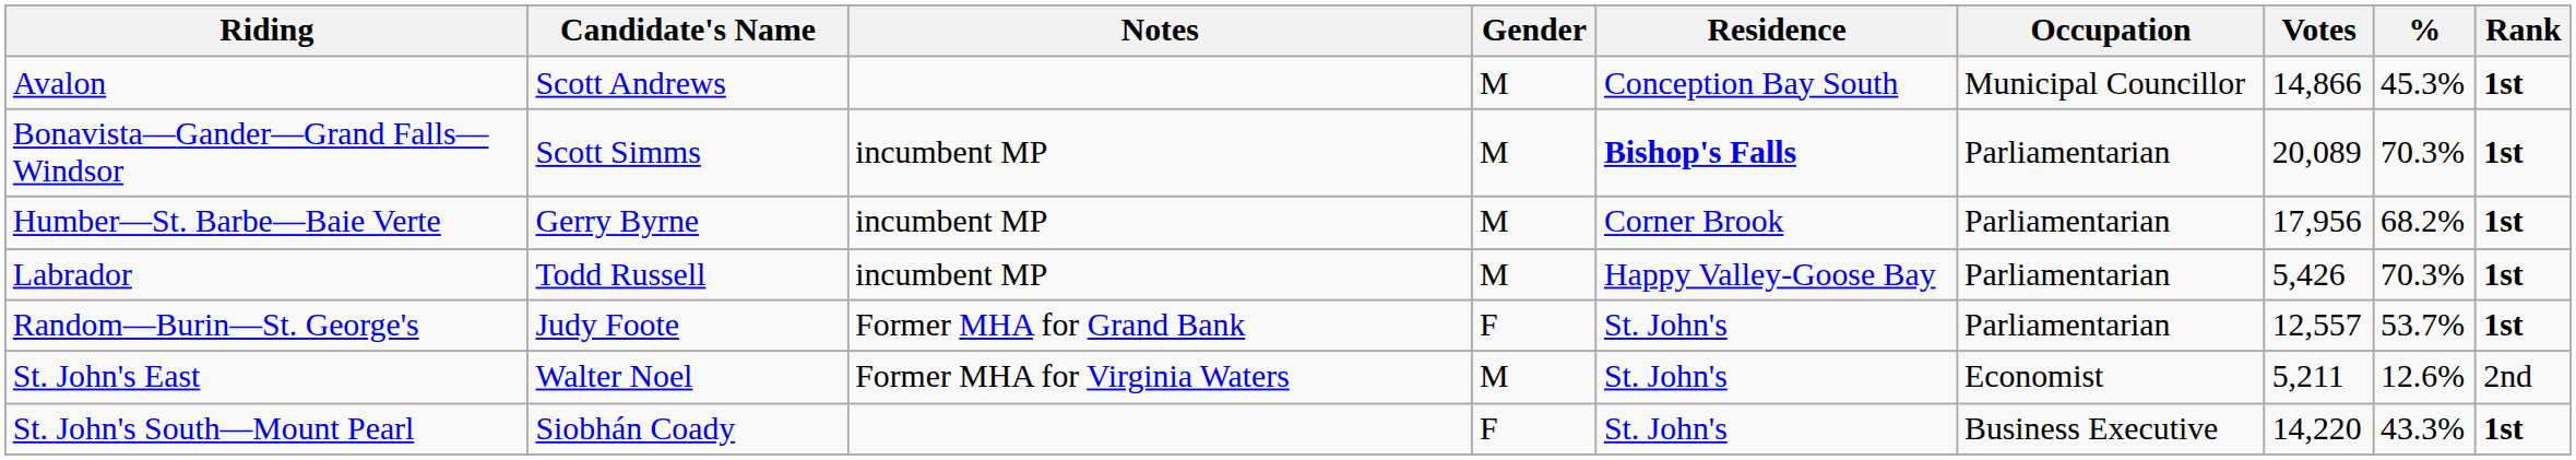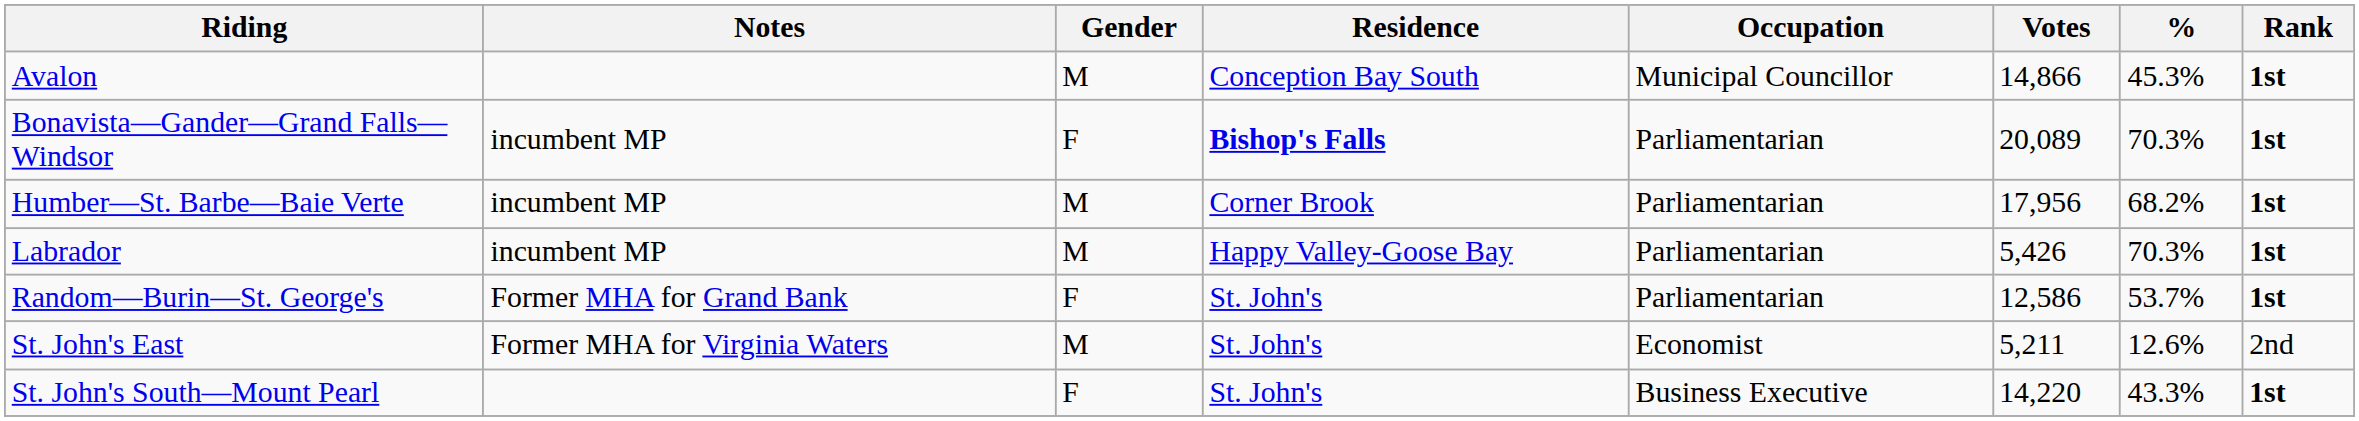- column: Candidate's Name | Scott Andrews | Scott Simms | Gerry Byrne | Todd Russell | Judy Foote | Walter Noel | Siobhán Coady
Bonavista—Gander—Grand Falls—Windsor | Gender: M -> F
Random—Burin—St. George's | Votes: 12,557 -> 12,586
